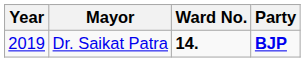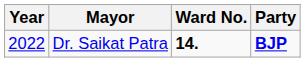Dr. Saikat Patra | Year: 2019 -> 2022
